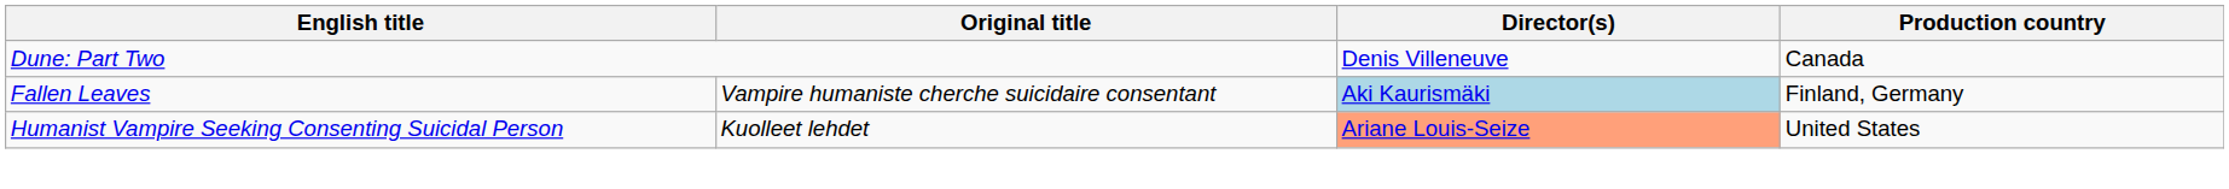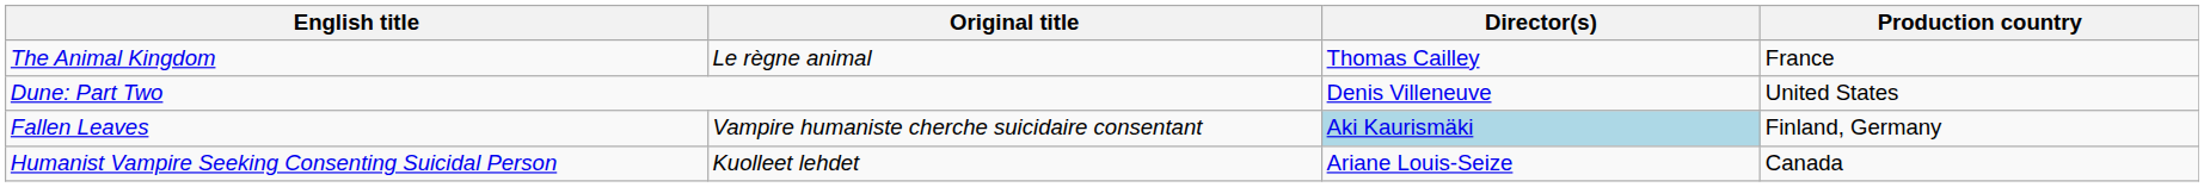+ row: The Animal Kingdom | Le règne animal | Thomas Cailley | France
Dune: Part Two | Production country: Canada -> United States
Humanist Vampire Seeking Consenting Suicidal Person | Director(s): lightsalmon background -> no background
Humanist Vampire Seeking Consenting Suicidal Person | Production country: United States -> Canada
